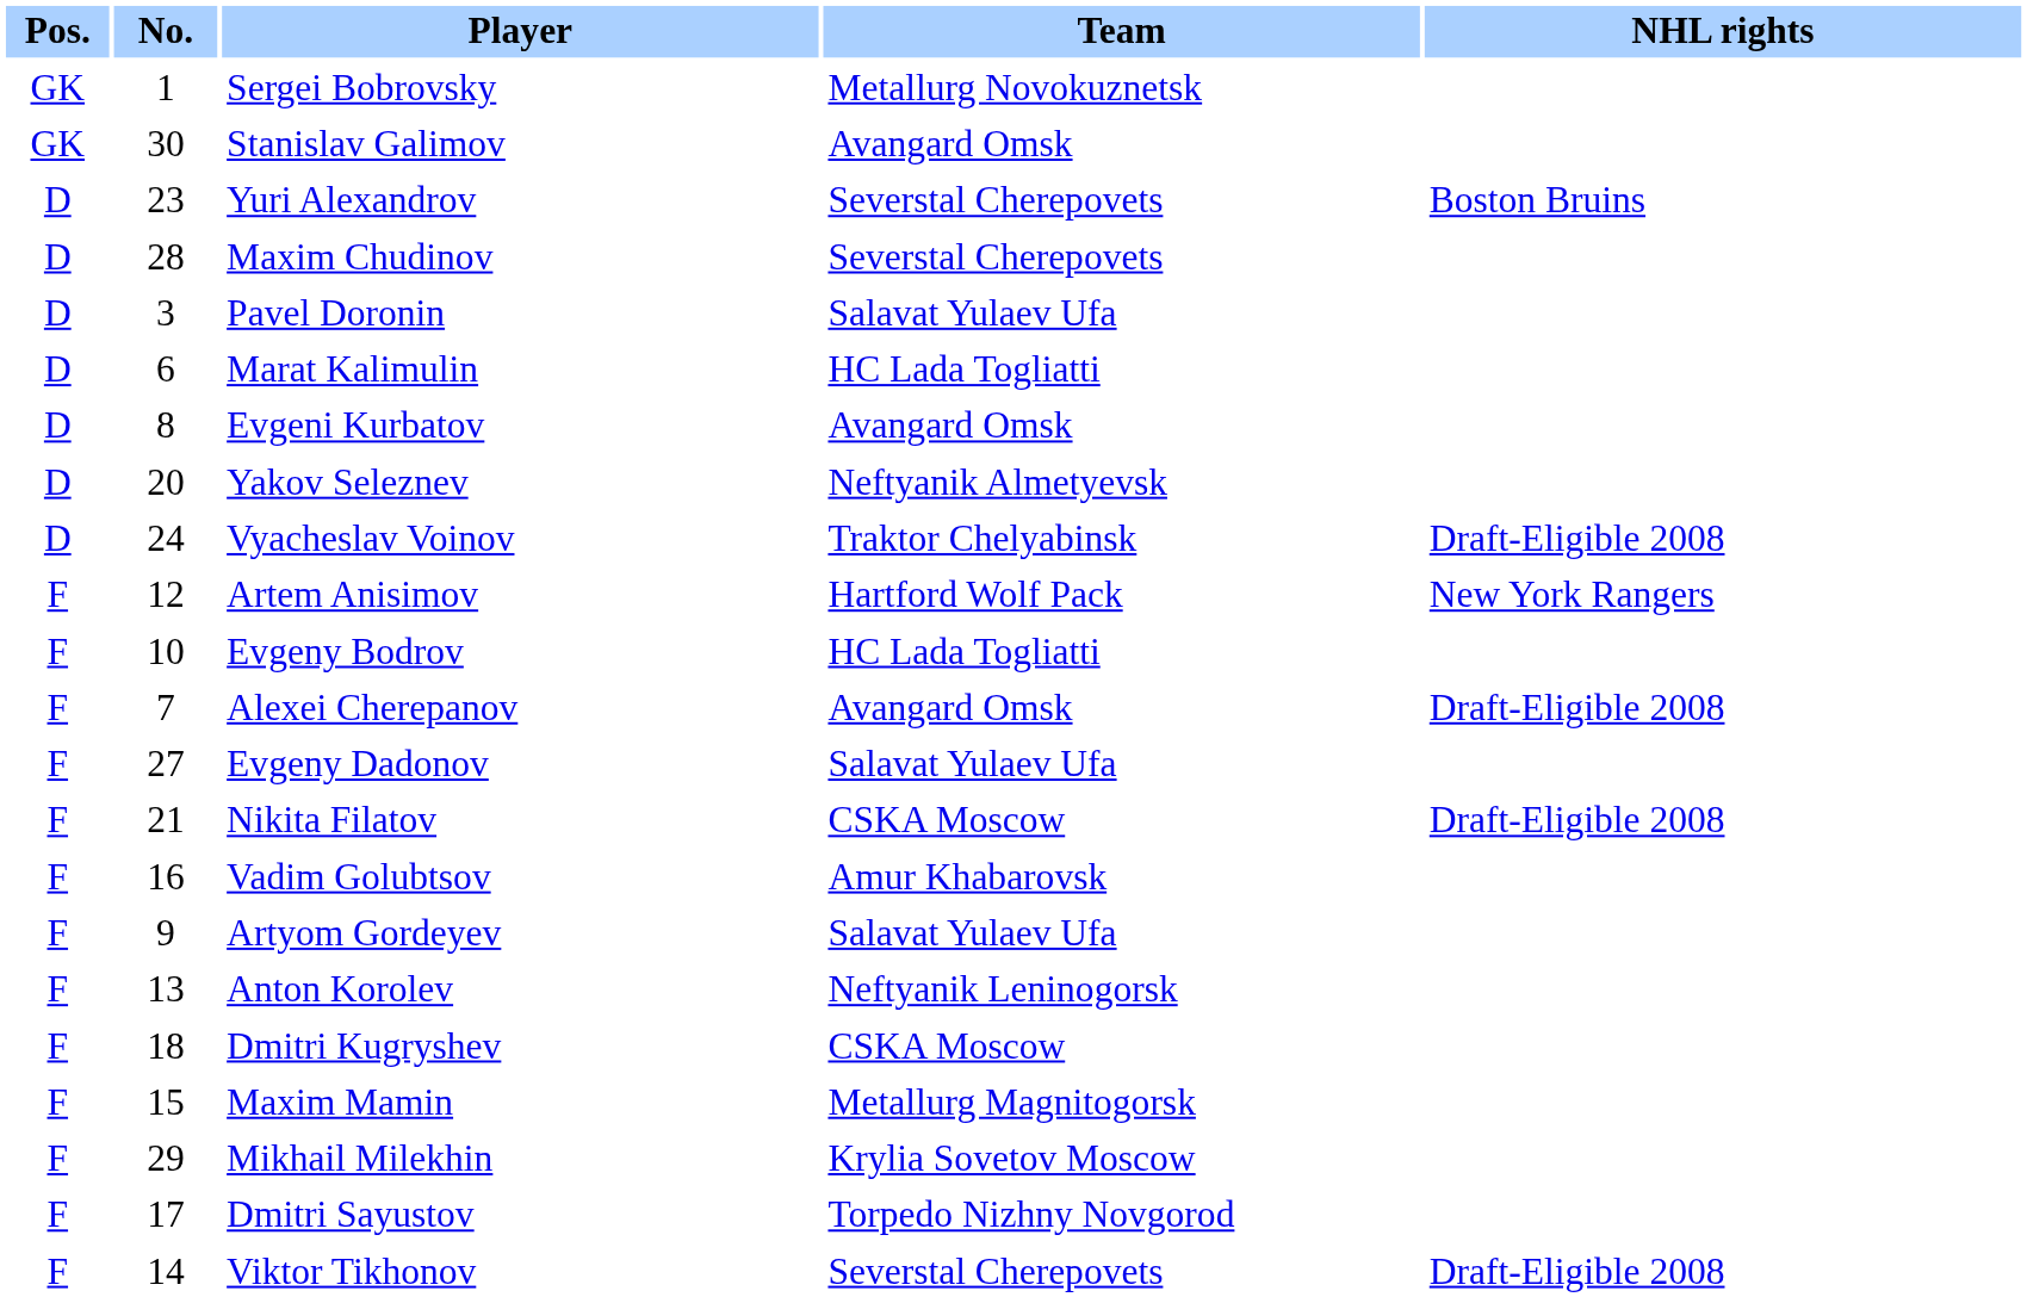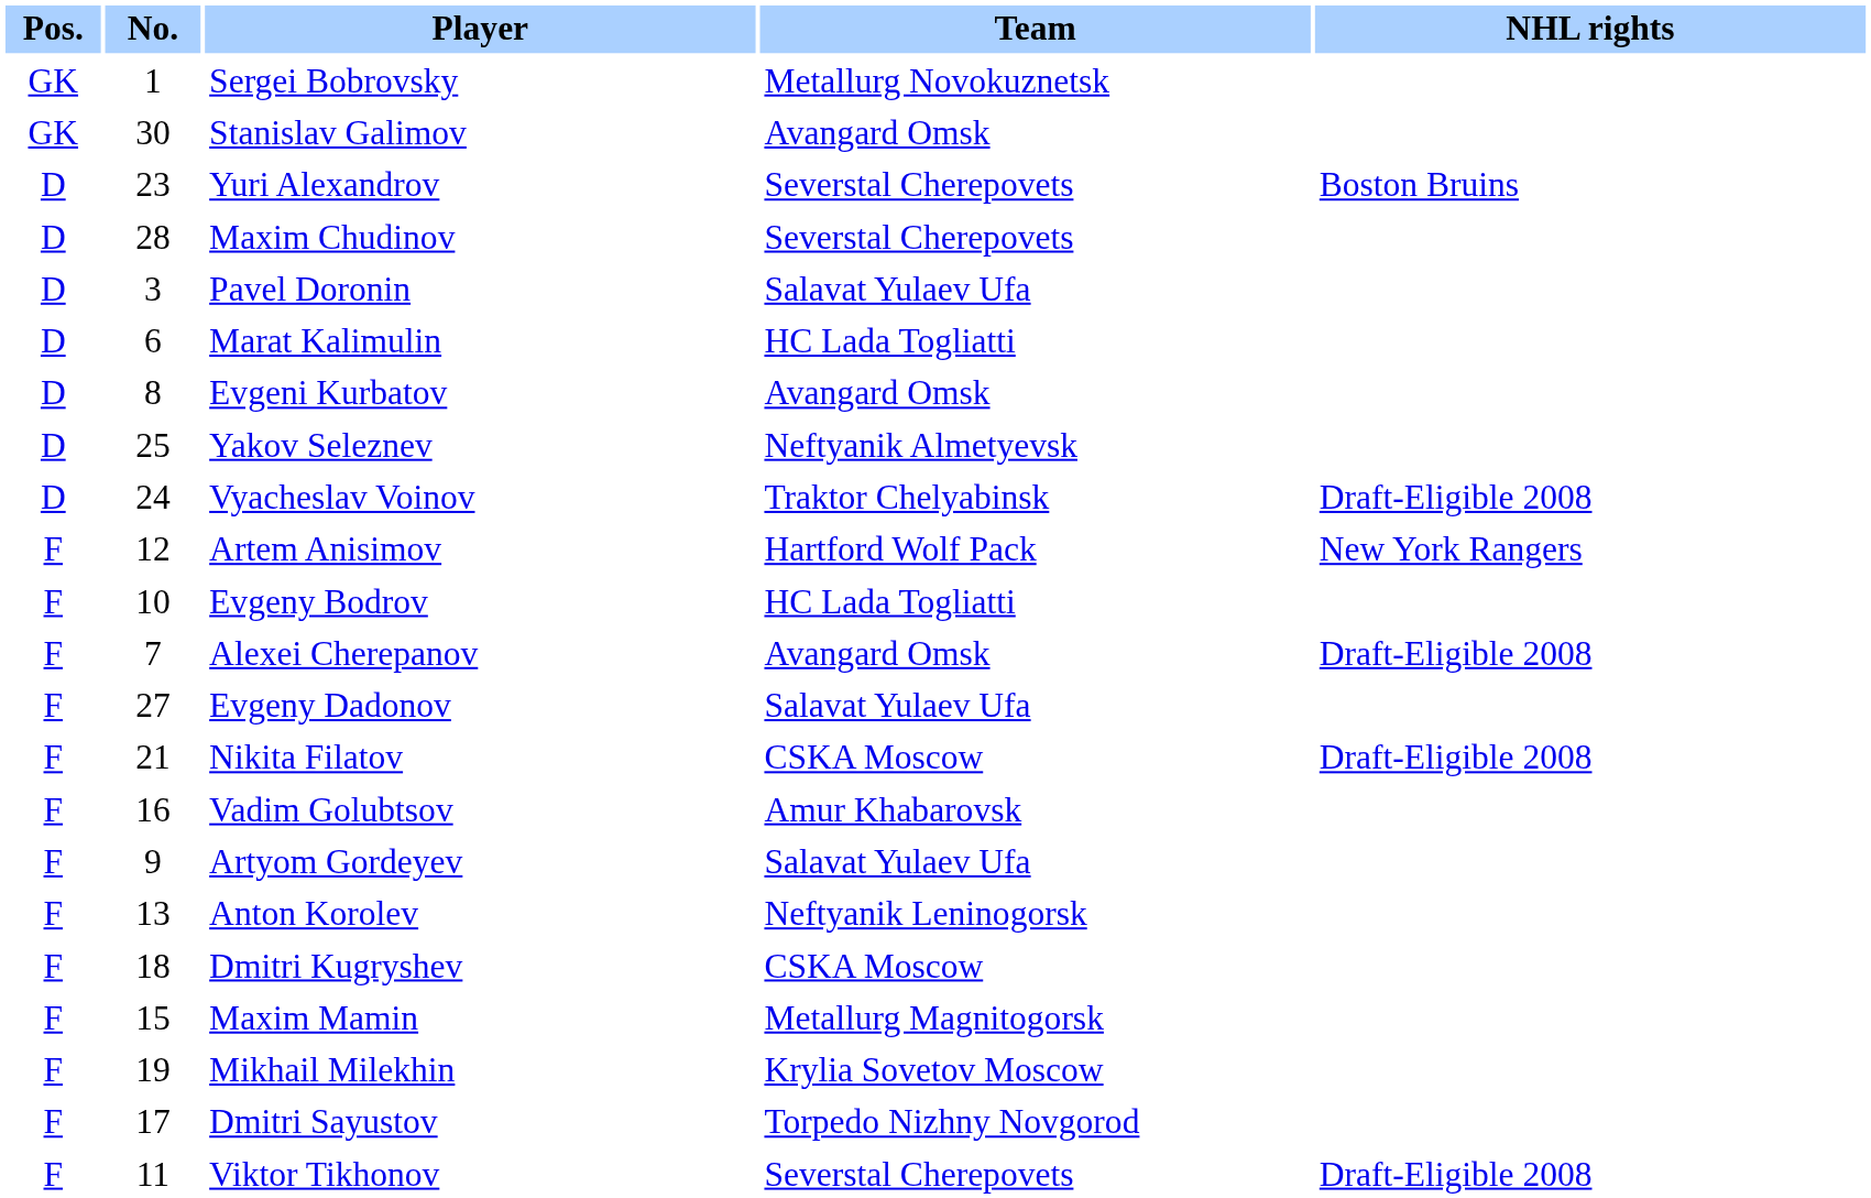Yakov Seleznev | No.: 20 -> 25
Mikhail Milekhin | No.: 29 -> 19
Viktor Tikhonov | No.: 14 -> 11
